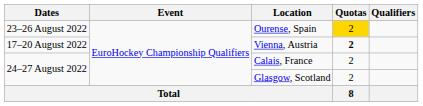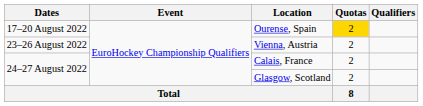Ourense, Spain | Dates: 23–26 August 2022 -> 17–20 August 2022
Vienna, Austria | Dates: 17–20 August 2022 -> 23–26 August 2022
Vienna, Austria | Quotas: bold -> normal
